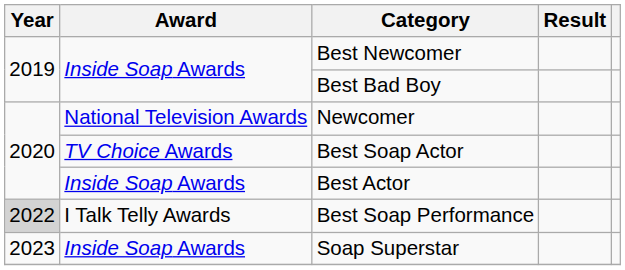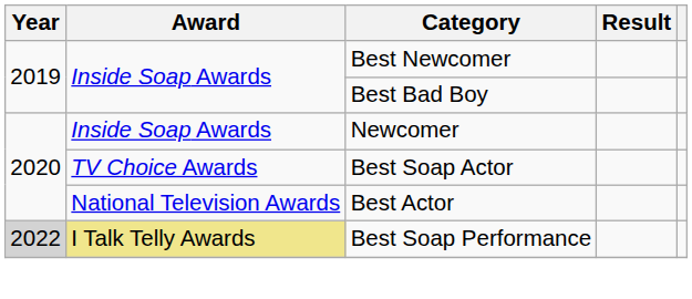Newcomer | Award: National Television Awards -> Inside Soap Awards
Best Actor | Award: Inside Soap Awards -> National Television Awards
Best Soap Performance | Award: no background -> khaki background
- row: 2023 | Inside Soap Awards | Soap Superstar
